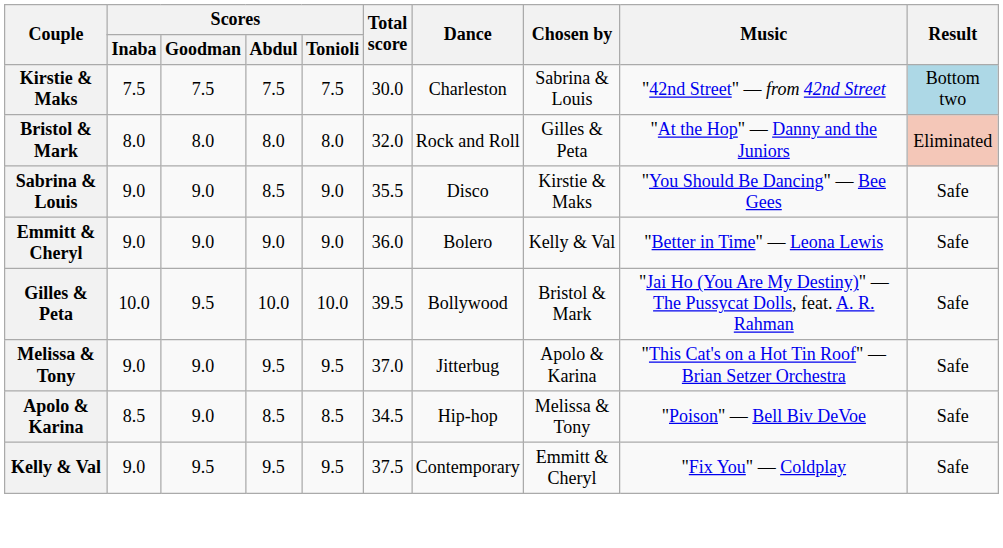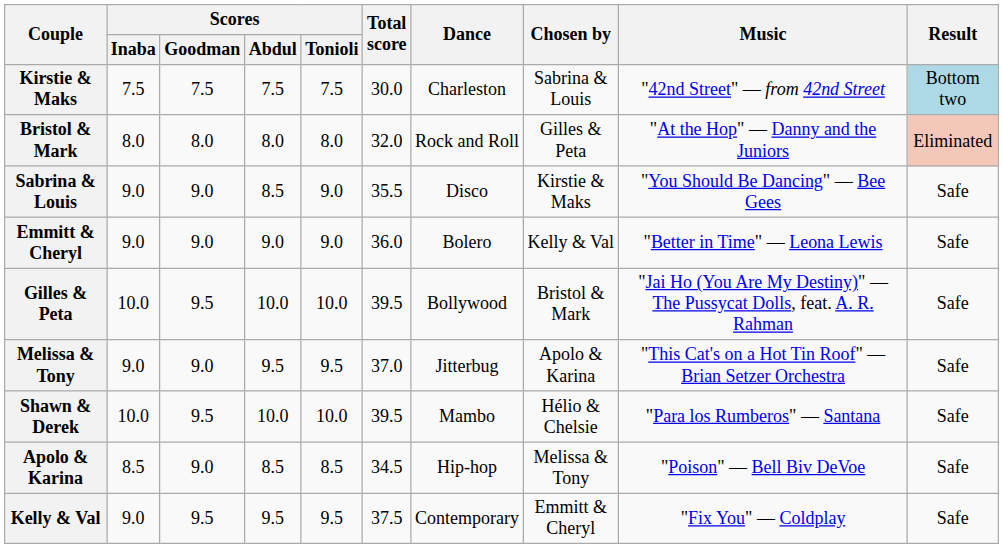+ row: Shawn & Derek | 10.0 | 9.5 | 10.0 | 10.0 | 39.5 | Mambo | Hélio & Chelsie | "Para los Rumberos" — Santana | Safe
